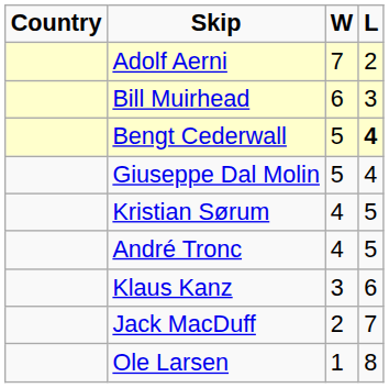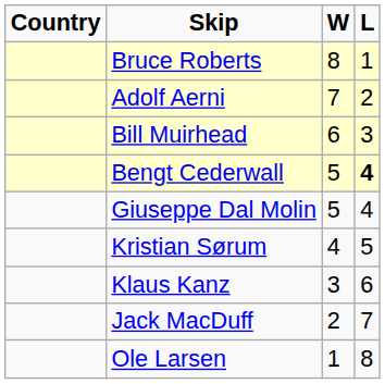+ row: Bruce Roberts | 8 | 1
- row: André Tronc | 4 | 5
